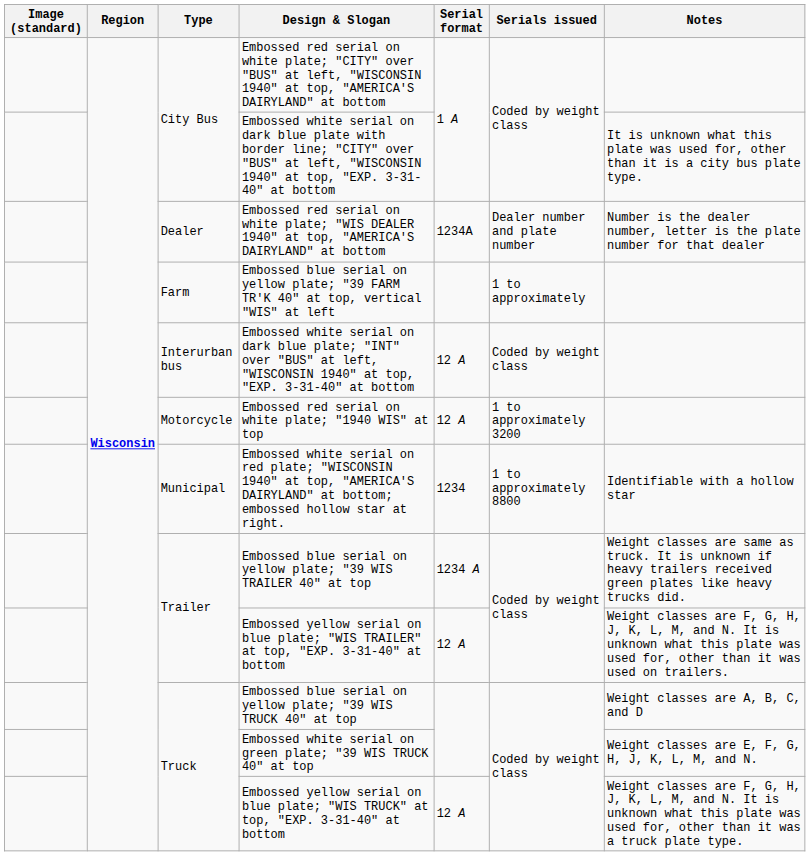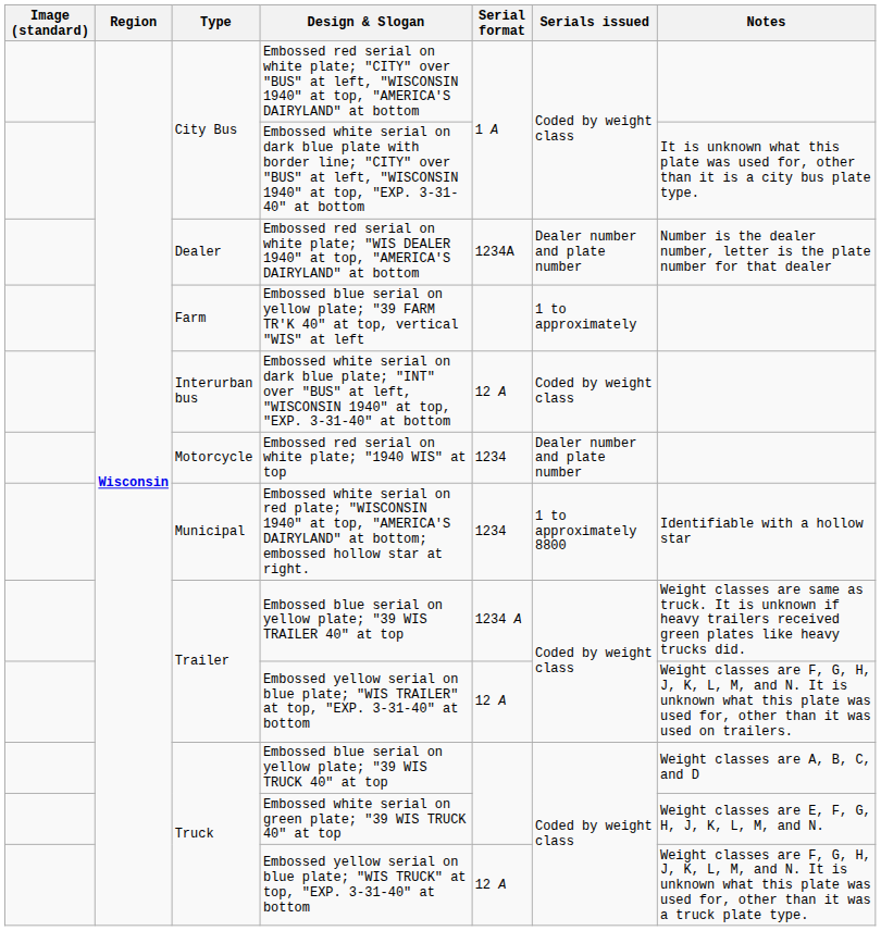Embossed red serial on white plate; "1940 WIS" at top | Serial format: 12 A -> 1234
Embossed red serial on white plate; "1940 WIS" at top | Serials issued: 1 to approximately 3200 -> Dealer number and plate number
